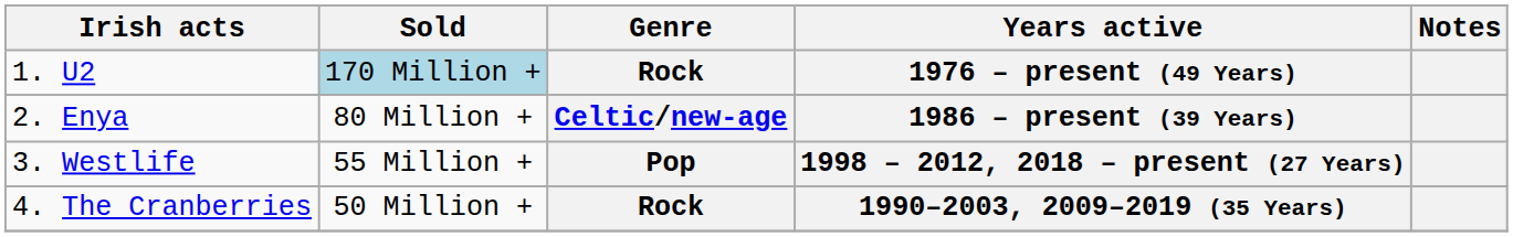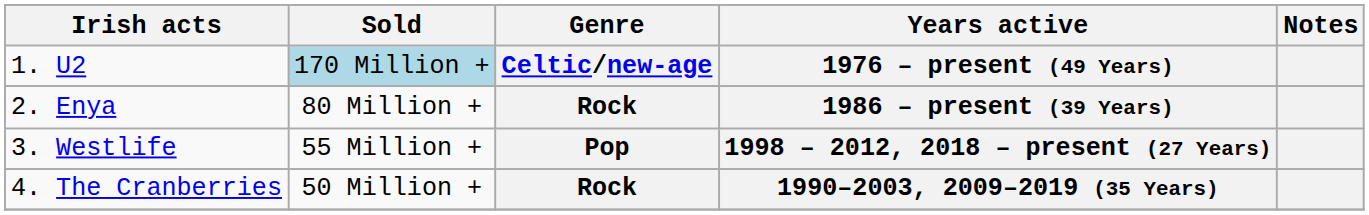1976 – present (49 Years) | Genre: Rock -> Celtic/new-age
1986 – present (39 Years) | Genre: Celtic/new-age -> Rock
